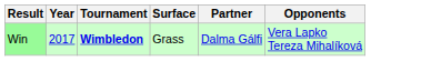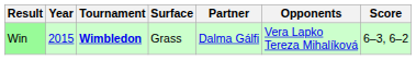+ column: Score | 6–3, 6–2
Win | Year: 2017 -> 2015
